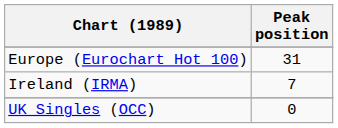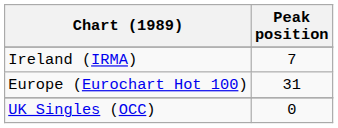rows swapped: Europe (Eurochart Hot 100) <-> Ireland (IRMA)
